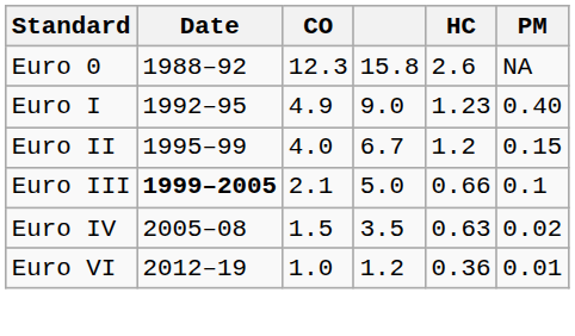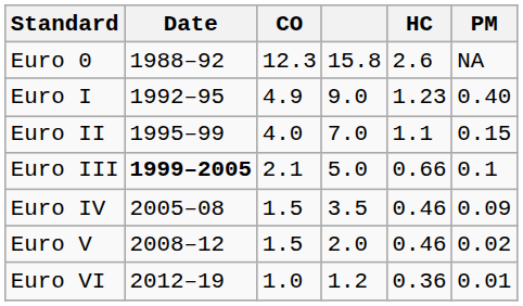Euro II | column 4: 6.7 -> 7.0
Euro II | HC: 1.2 -> 1.1
Euro IV | HC: 0.63 -> 0.46
Euro IV | PM: 0.02 -> 0.09
+ row: Euro V | 2008–12 | 1.5 | 2.0 | 0.46 | 0.02
